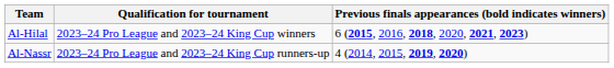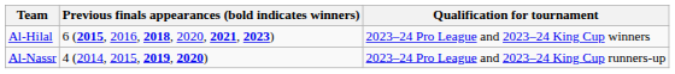columns swapped: Qualification for tournament <-> Previous finals appearances (bold indicates winners)
